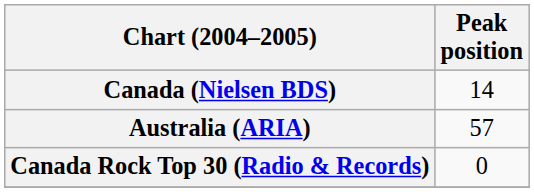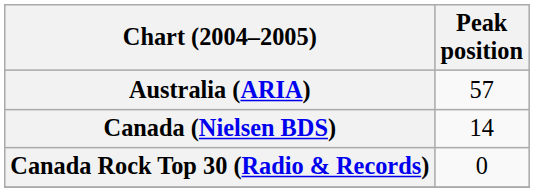rows swapped: Australia (ARIA) <-> Canada (Nielsen BDS)
